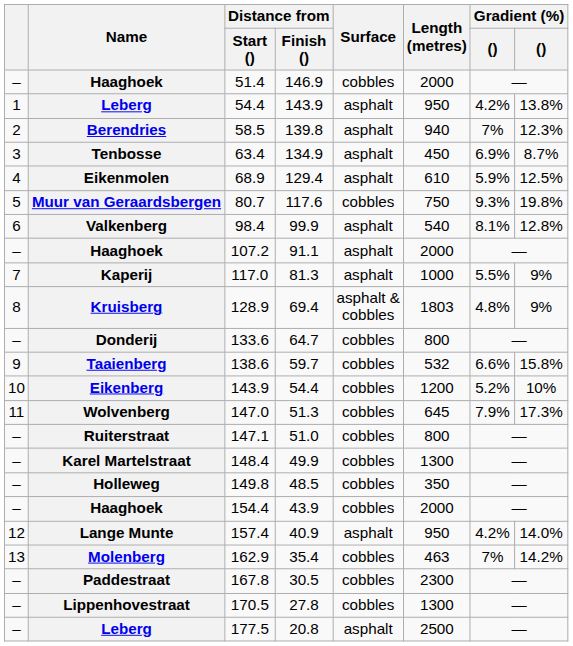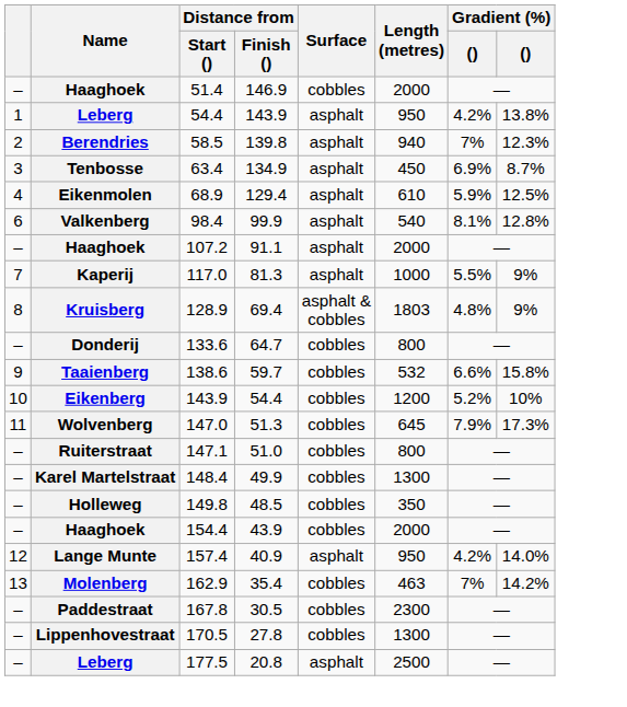- row: 5 | Muur van Geraardsbergen | 80.7 | 117.6 | cobbles | 750 | 9.3% | 19.8%
